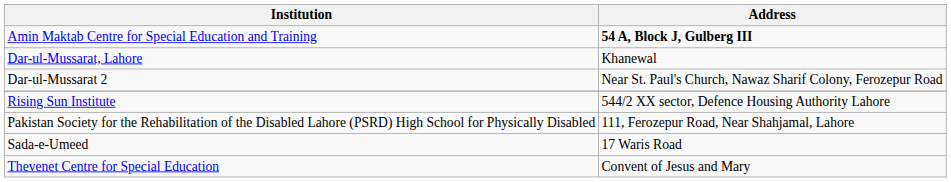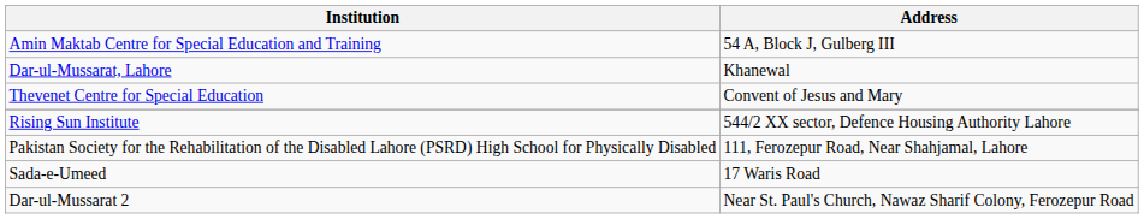Amin Maktab Centre for Special Education and Training | Address: bold -> normal
rows swapped: Dar-ul-Mussarat 2 <-> Thevenet Centre for Special Education
